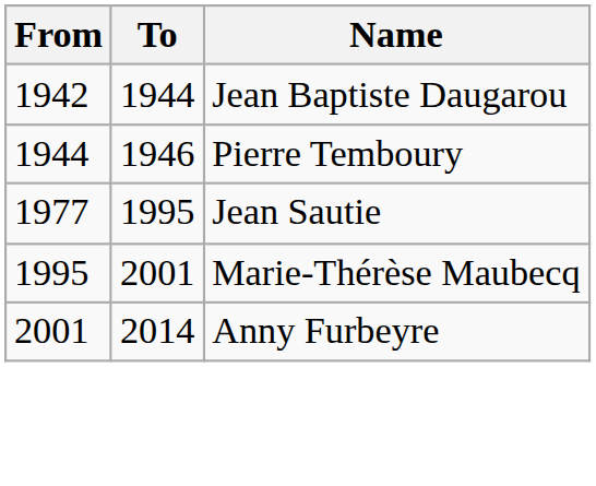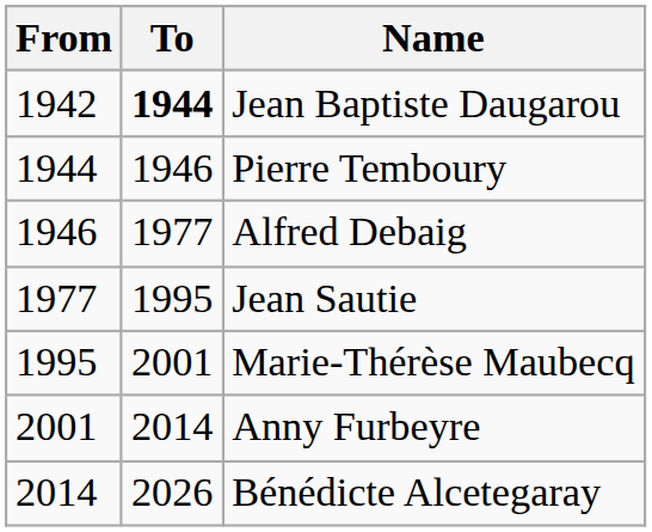Jean Baptiste Daugarou | To: normal -> bold
+ row: 1946 | 1977 | Alfred Debaig
+ row: 2014 | 2026 | Bénédicte Alcetegaray
